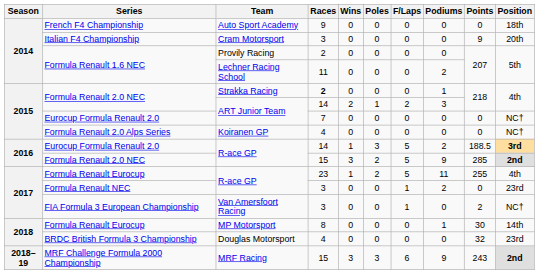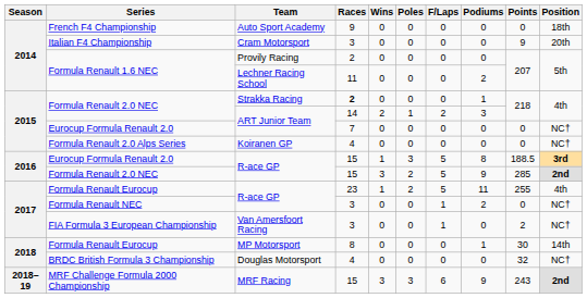Eurocup Formula Renault 2.0 / R-ace GP | Races: 14 -> 15
Eurocup Formula Renault 2.0 / R-ace GP | Podiums: 2 -> 8
Formula Renault NEC / R-ace GP | Position: 23rd -> NC†
Douglas Motorsport | Position: 23rd -> NC†
